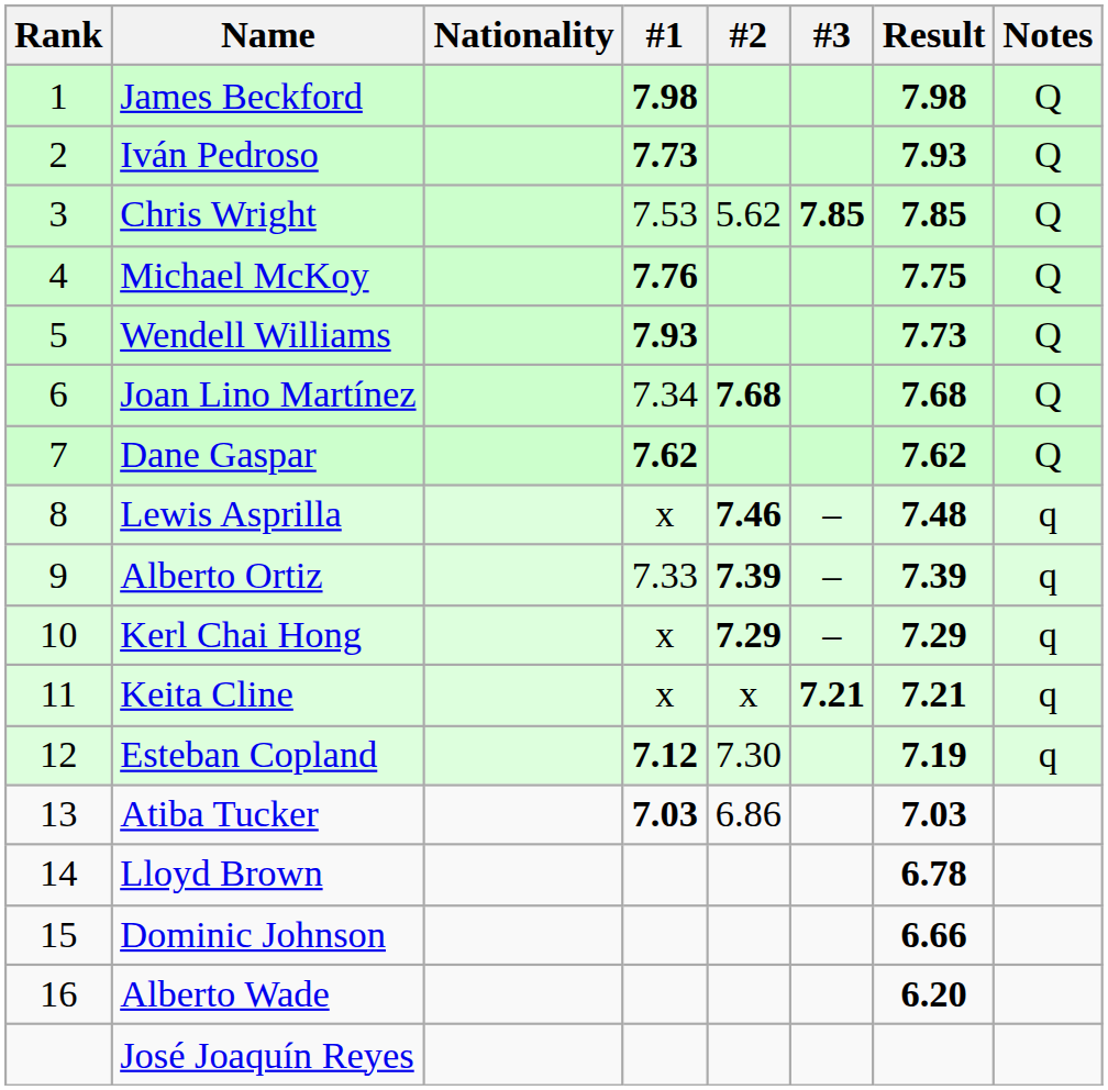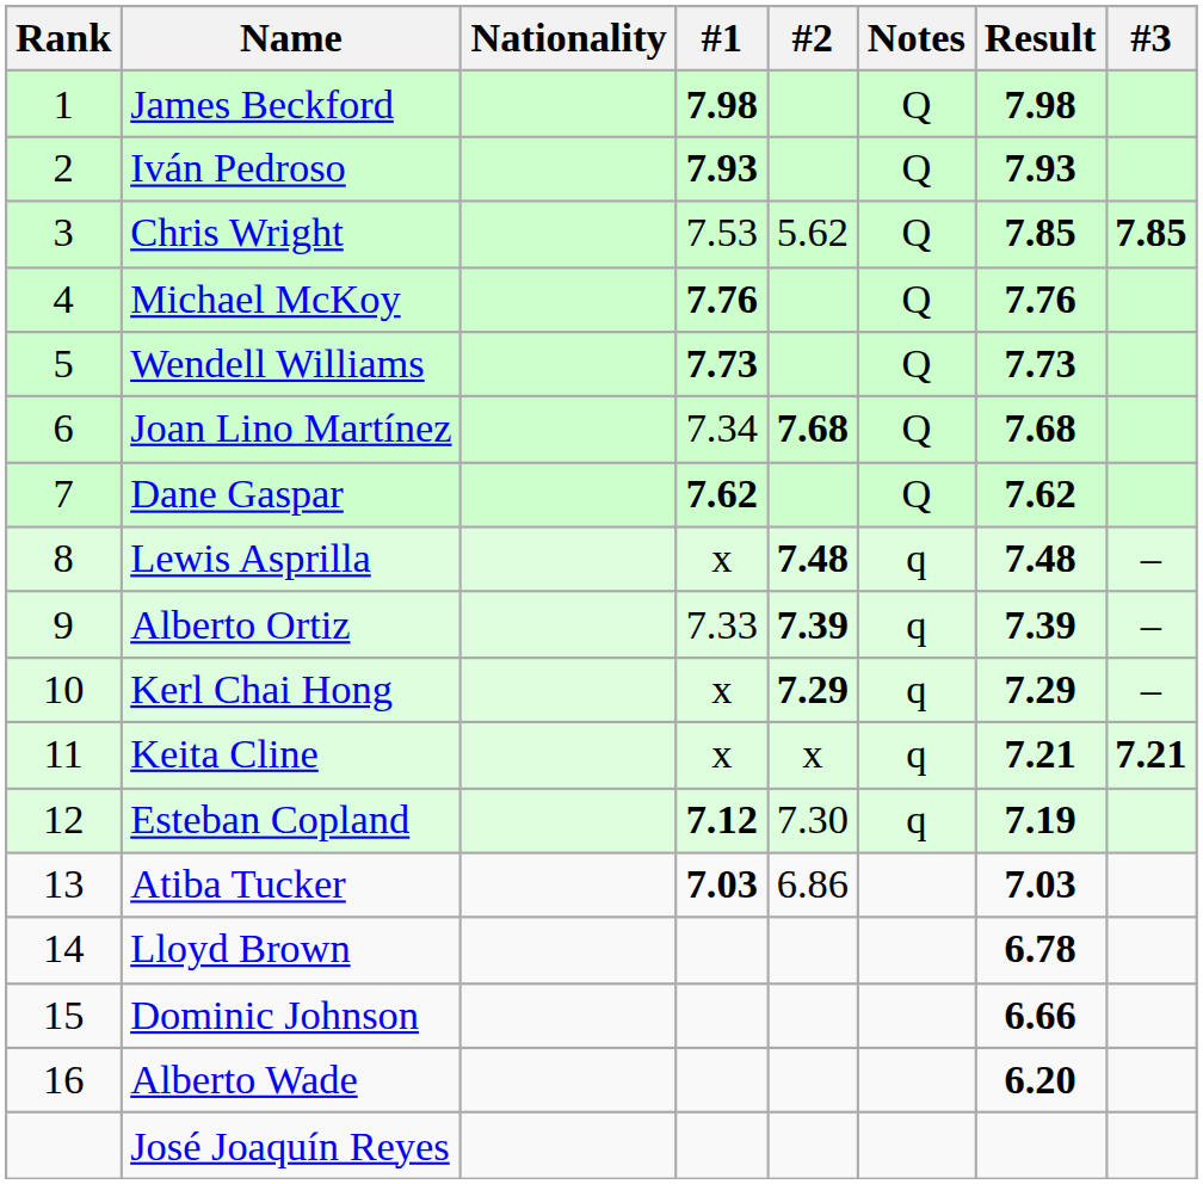columns swapped: #3 <-> Notes
Iván Pedroso | #1: 7.73 -> 7.93
Michael McKoy | Result: 7.75 -> 7.76
Wendell Williams | #1: 7.93 -> 7.73
Lewis Asprilla | #2: 7.46 -> 7.48
